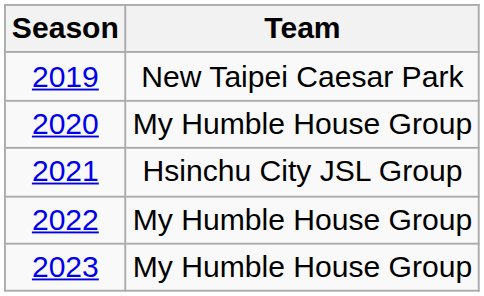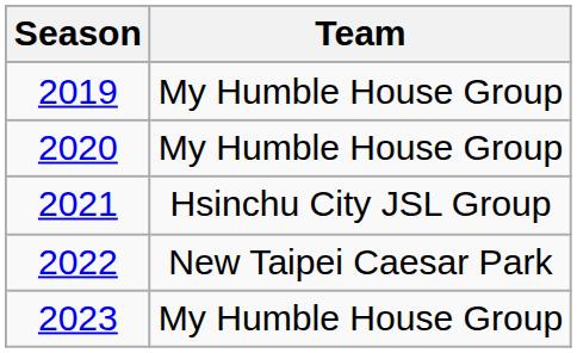2019 | Team: New Taipei Caesar Park -> My Humble House Group
2022 | Team: My Humble House Group -> New Taipei Caesar Park
